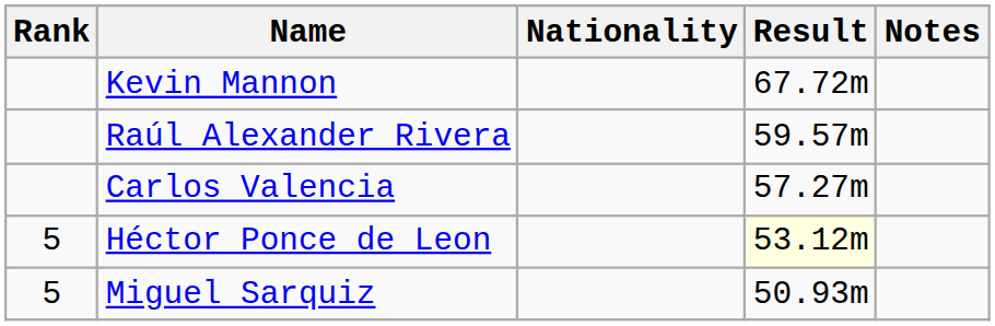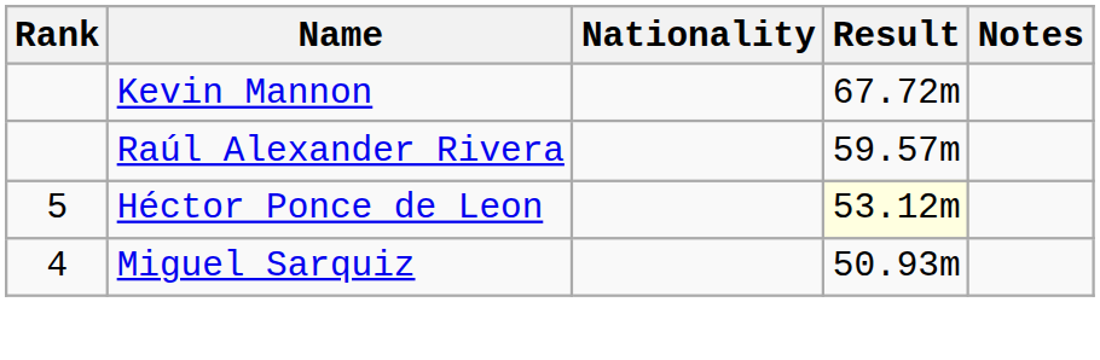- row: Carlos Valencia | 57.27m
Miguel Sarquiz | Rank: 5 -> 4
